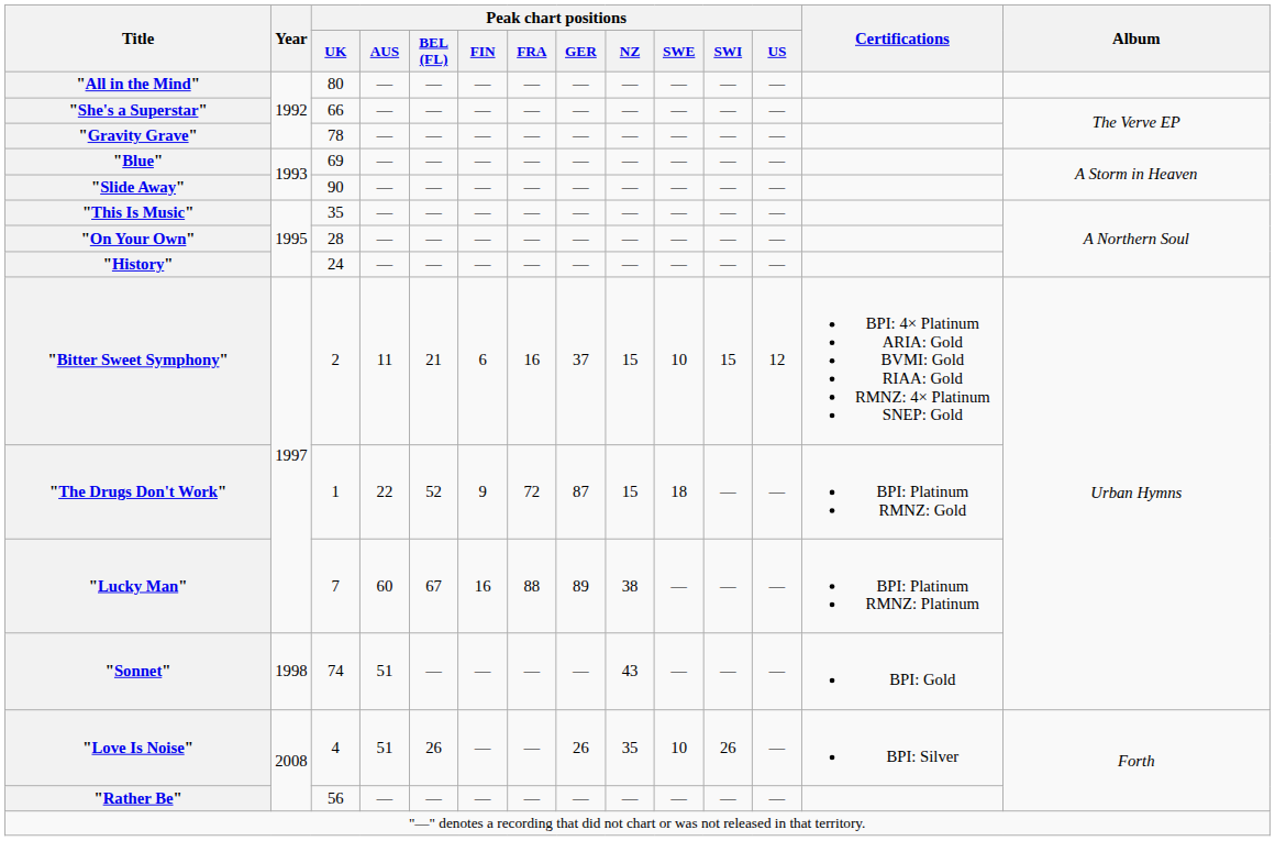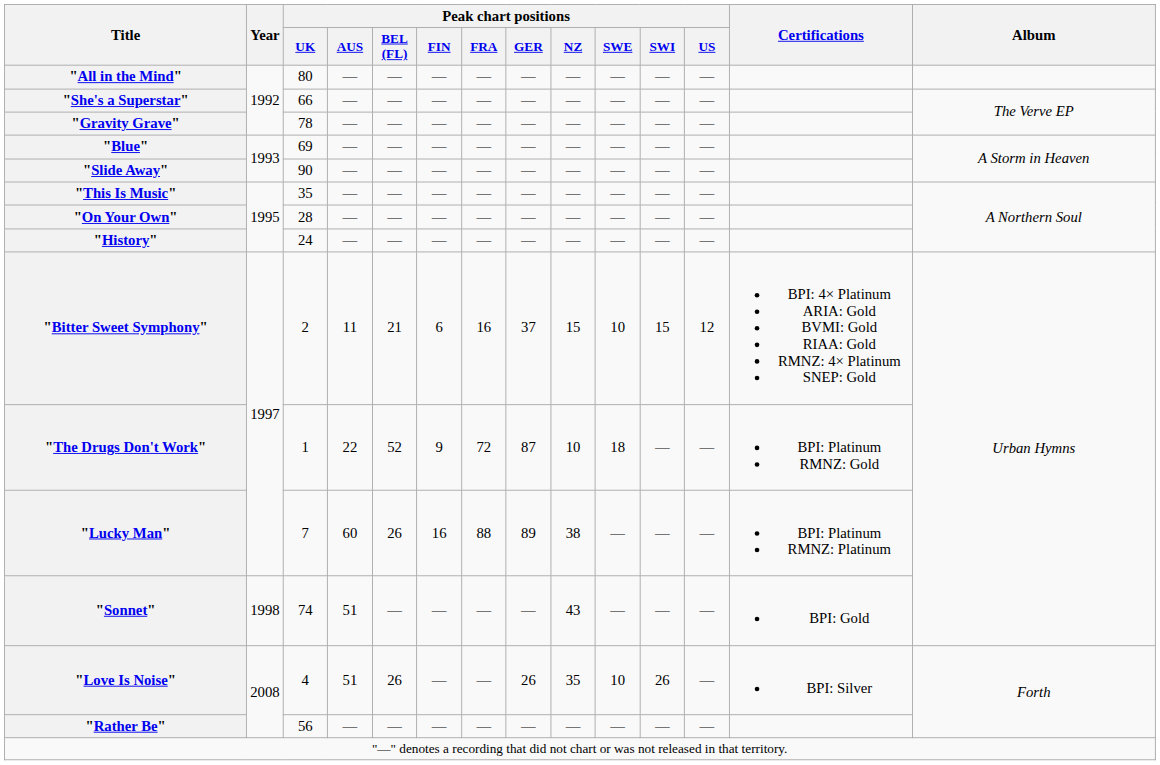"The Drugs Don't Work" | Peak chart positions / NZ: 15 -> 10
"Lucky Man" | Peak chart positions / BEL (FL): 67 -> 26
